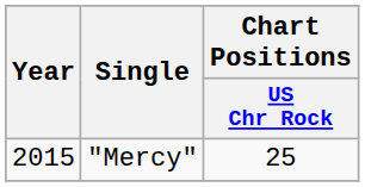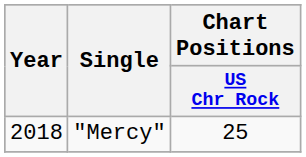"Mercy" | Year: 2015 -> 2018
